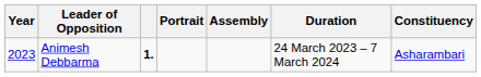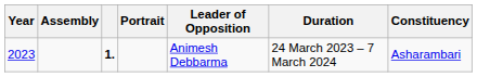columns swapped: Assembly <-> Leader of Opposition
